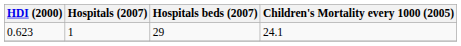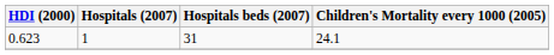0.623 | Hospitals beds (2007): 29 -> 31
